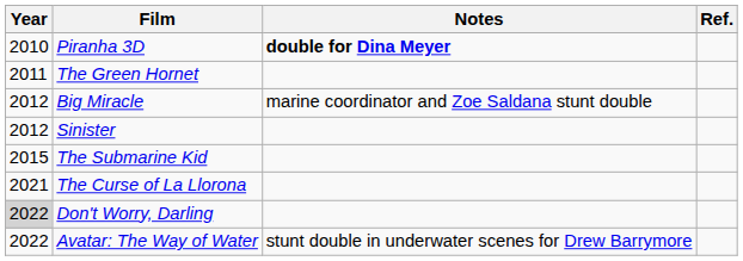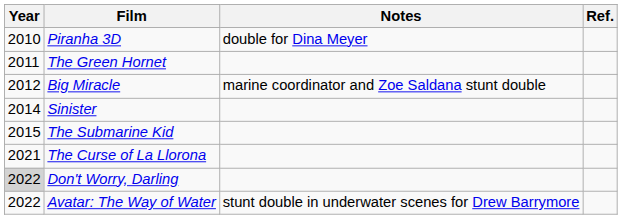Piranha 3D | Notes: bold -> normal
Sinister | Year: 2012 -> 2014
